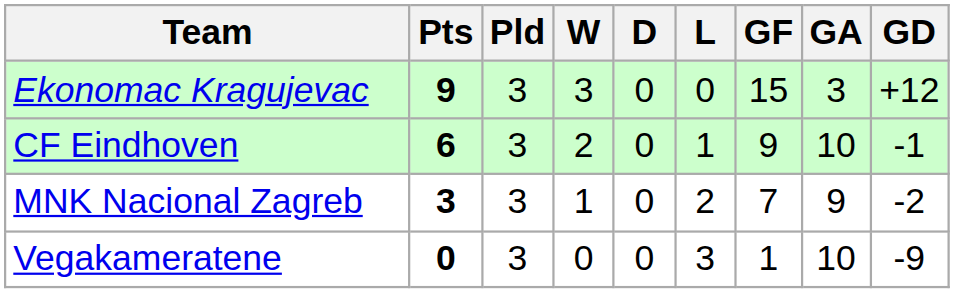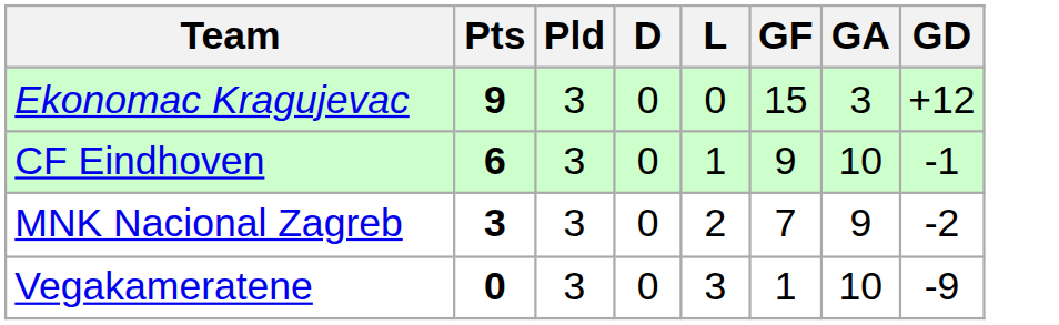- column: W | 3 | 2 | 1 | 0
